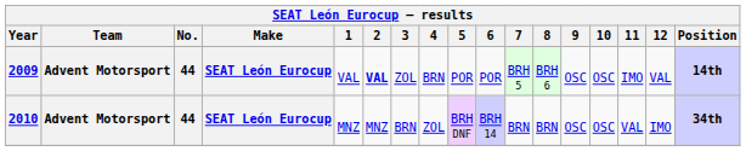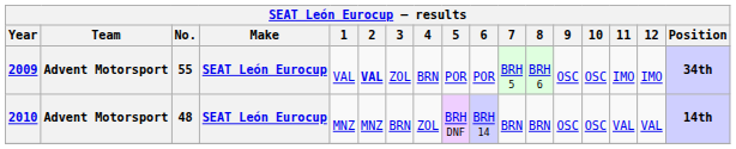2009 | No.: 44 -> 55
2009 | 12: VAL -> IMO
2009 | Position: 14th -> 34th
2010 | No.: 44 -> 48
2010 | 12: IMO -> VAL
2010 | Position: 34th -> 14th
